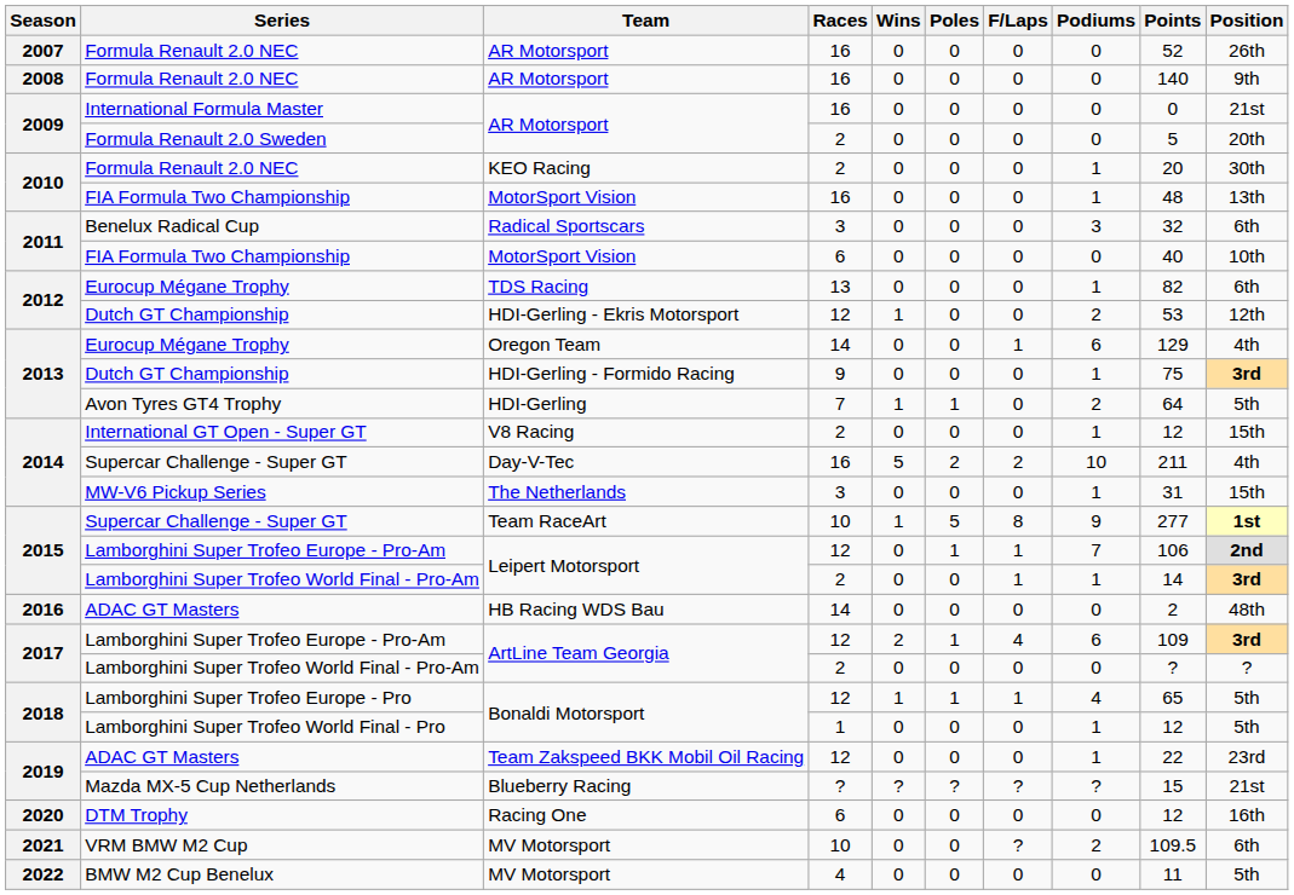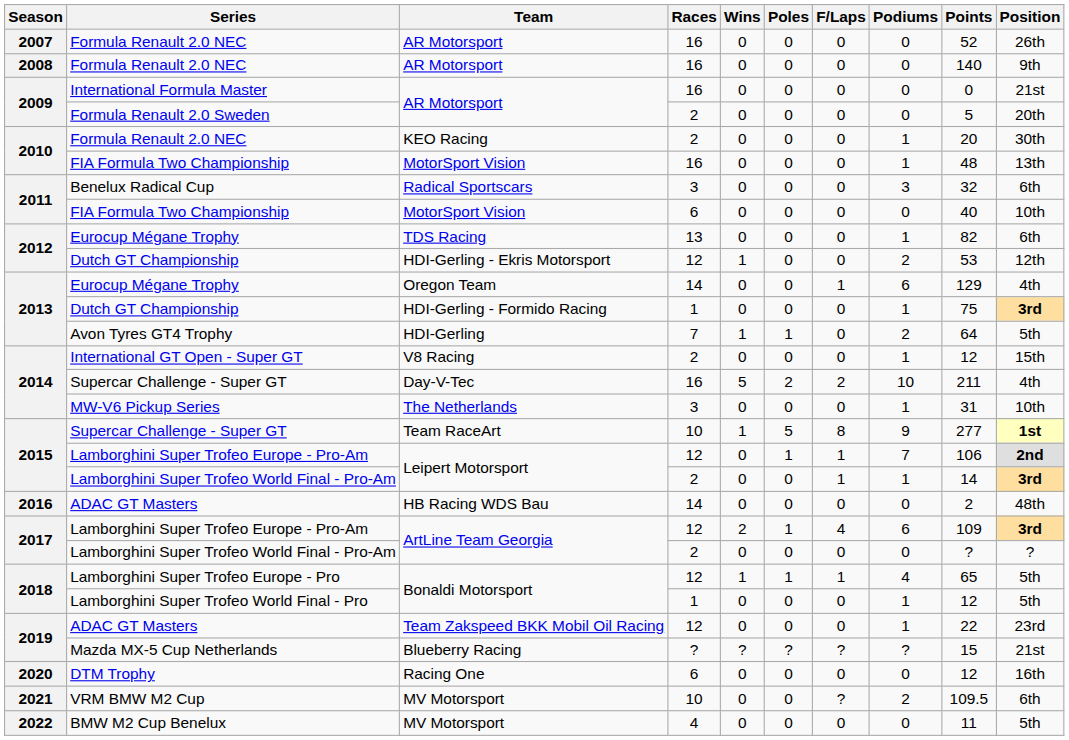HDI-Gerling - Formido Racing | Races: 9 -> 1
The Netherlands | Position: 15th -> 10th
